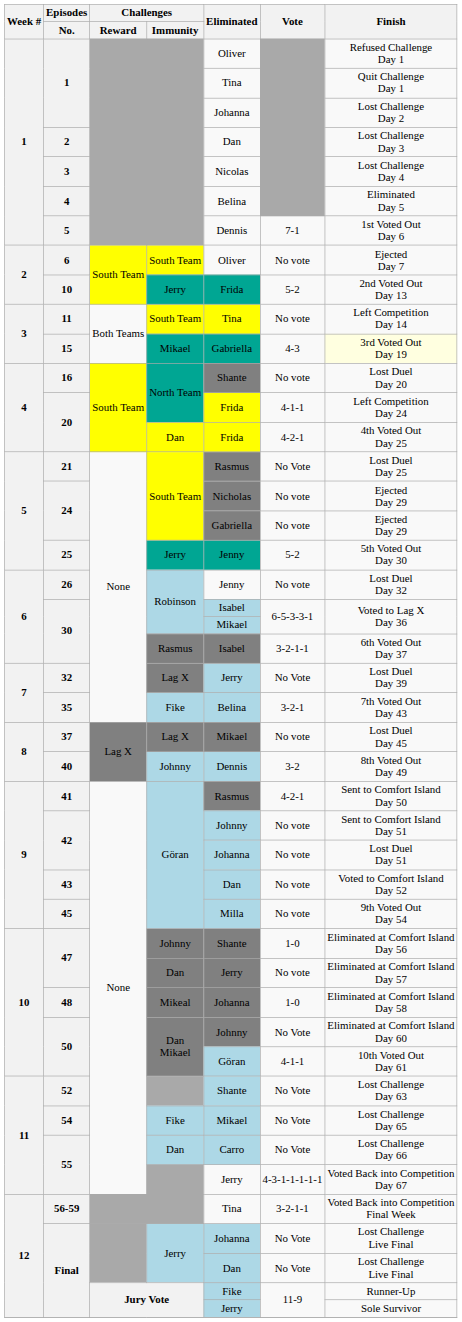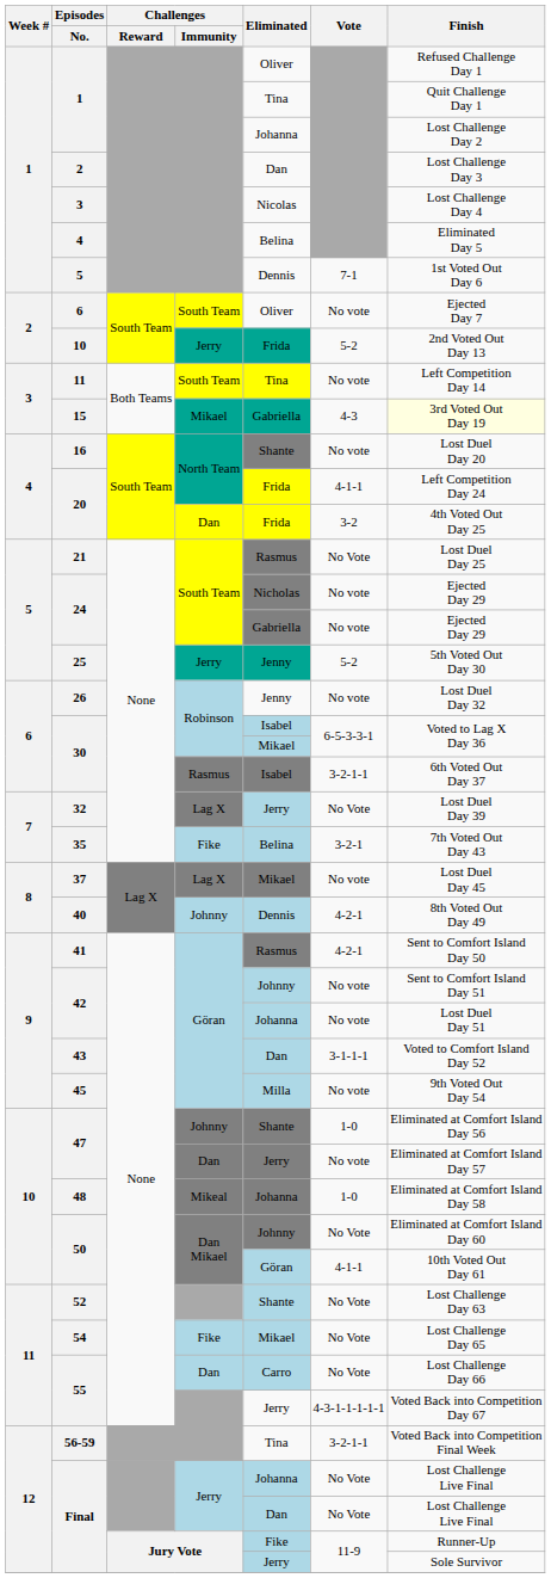20 / Dan | Vote: 4-2-1 -> 3-2
40 | Vote: 3-2 -> 4-2-1
43 | Vote: No vote -> 3-1-1-1
